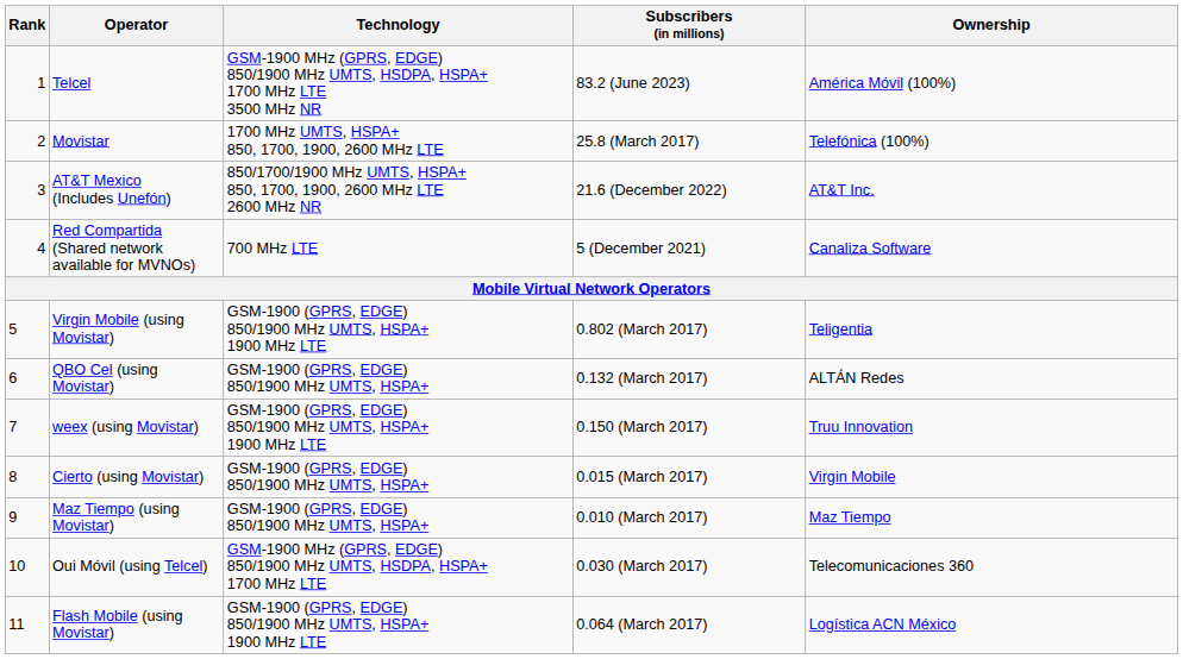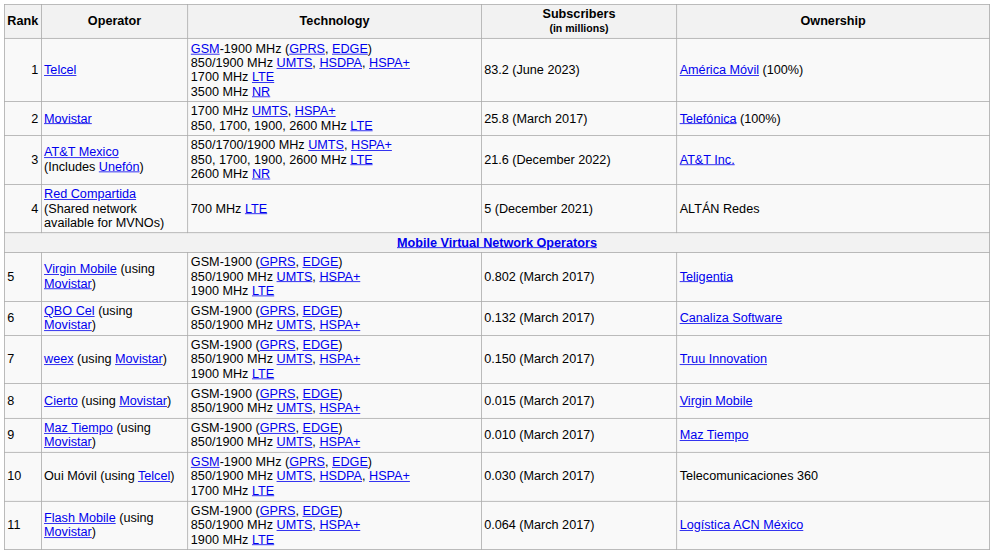Red Compartida (Shared network available for MVNOs) | Ownership: Canaliza Software -> ALTÁN Redes
QBO Cel (using Movistar) | Ownership: ALTÁN Redes -> Canaliza Software
